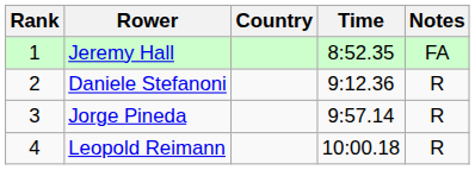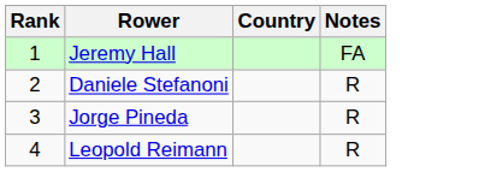- column: Time | 8:52.35 | 9:12.36 | 9:57.14 | 10:00.18
